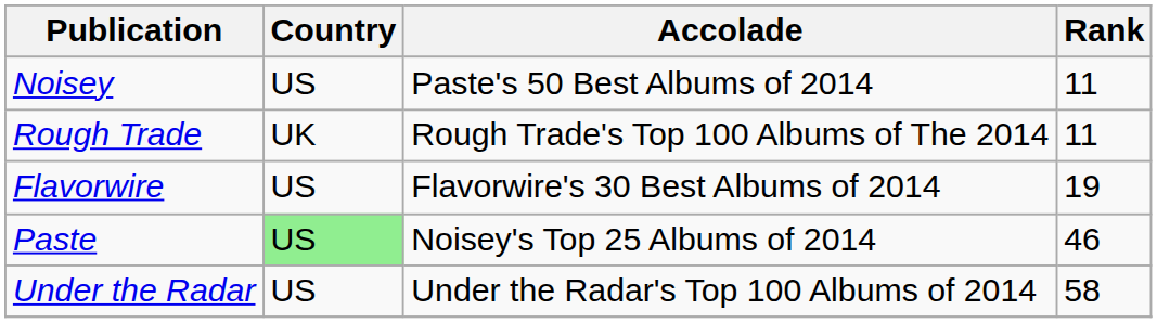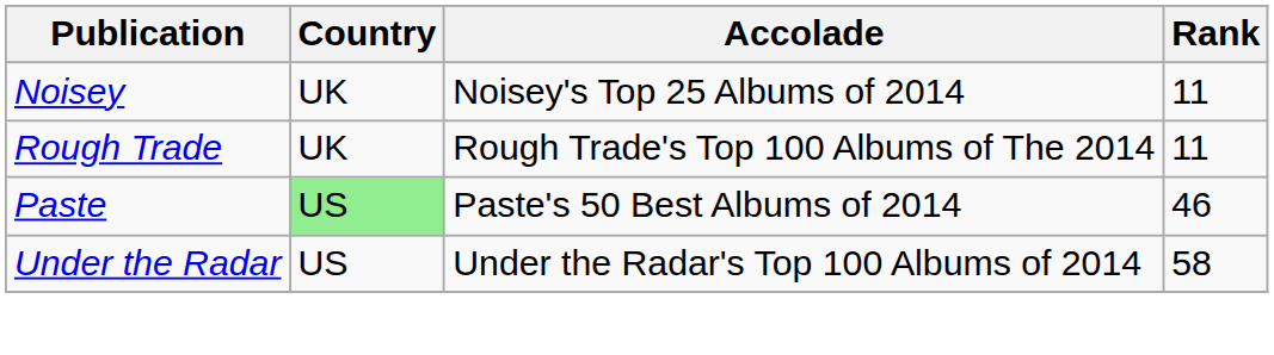Noisey | Country: US -> UK
Noisey | Accolade: Paste's 50 Best Albums of 2014 -> Noisey's Top 25 Albums of 2014
- row: Flavorwire | US | Flavorwire's 30 Best Albums of 2014 | 19
Paste | Accolade: Noisey's Top 25 Albums of 2014 -> Paste's 50 Best Albums of 2014
